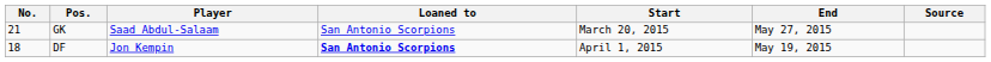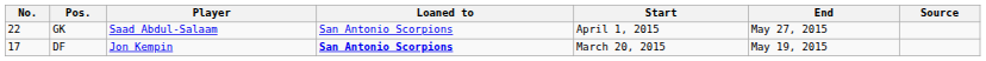GK | No.: 21 -> 22
GK | Start: March 20, 2015 -> April 1, 2015
DF | No.: 18 -> 17
DF | Start: April 1, 2015 -> March 20, 2015
